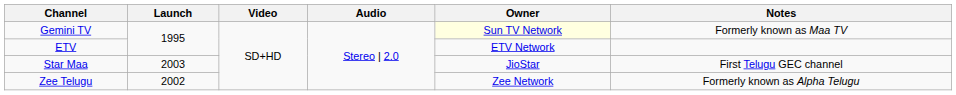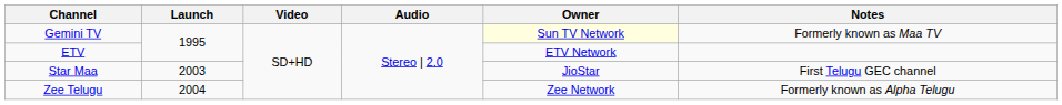Zee Telugu | Launch: 2002 -> 2004
